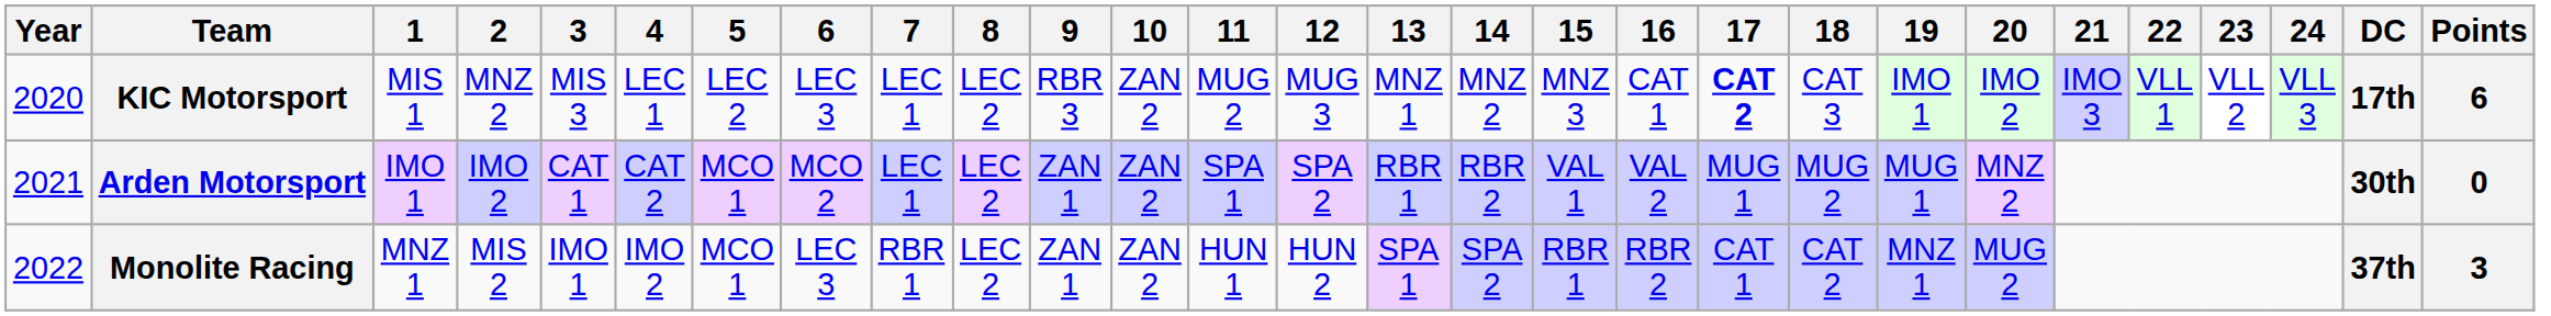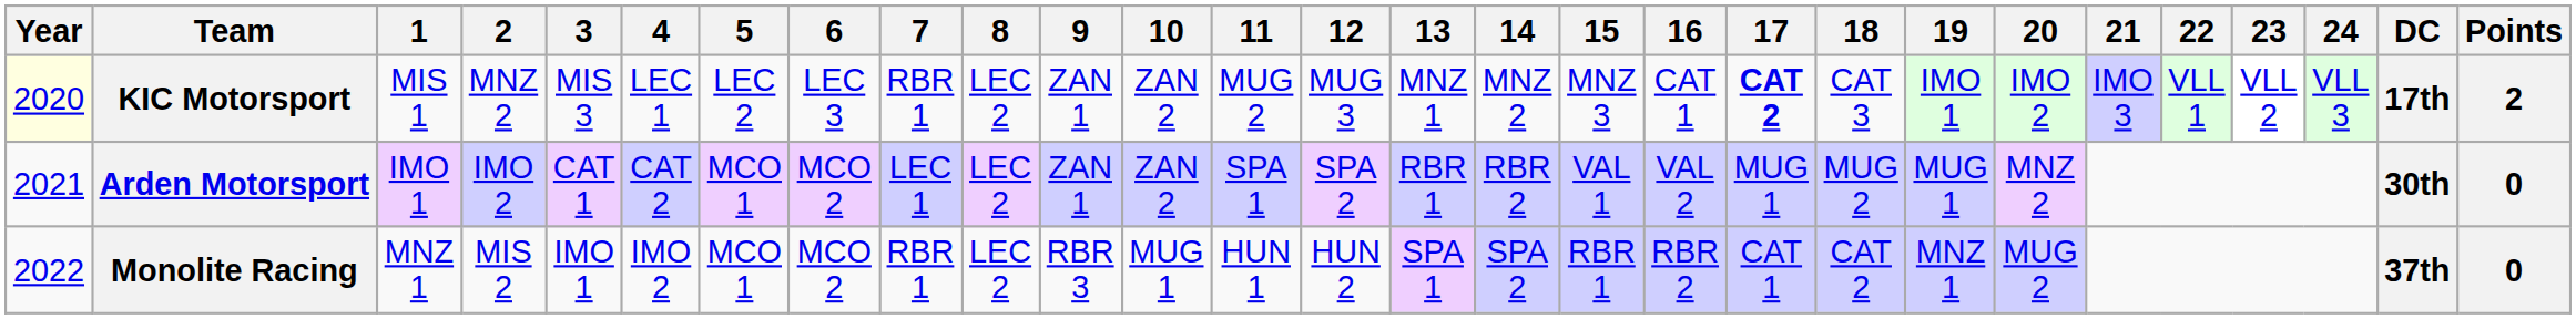KIC Motorsport | Year: no background -> lightyellow background
KIC Motorsport | 7: LEC 1 -> RBR 1
KIC Motorsport | 9: RBR 3 -> ZAN 1
KIC Motorsport | Points: 6 -> 2
Monolite Racing | 6: LEC 3 -> MCO 2
Monolite Racing | 9: ZAN 1 -> RBR 3
Monolite Racing | 10: ZAN 2 -> MUG 1
Monolite Racing | Points: 3 -> 0
